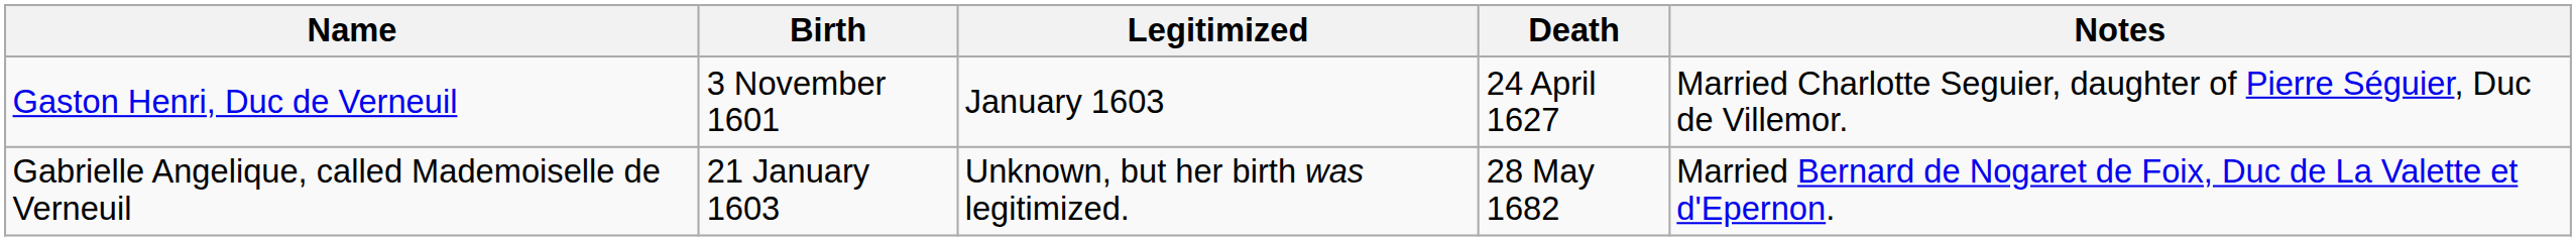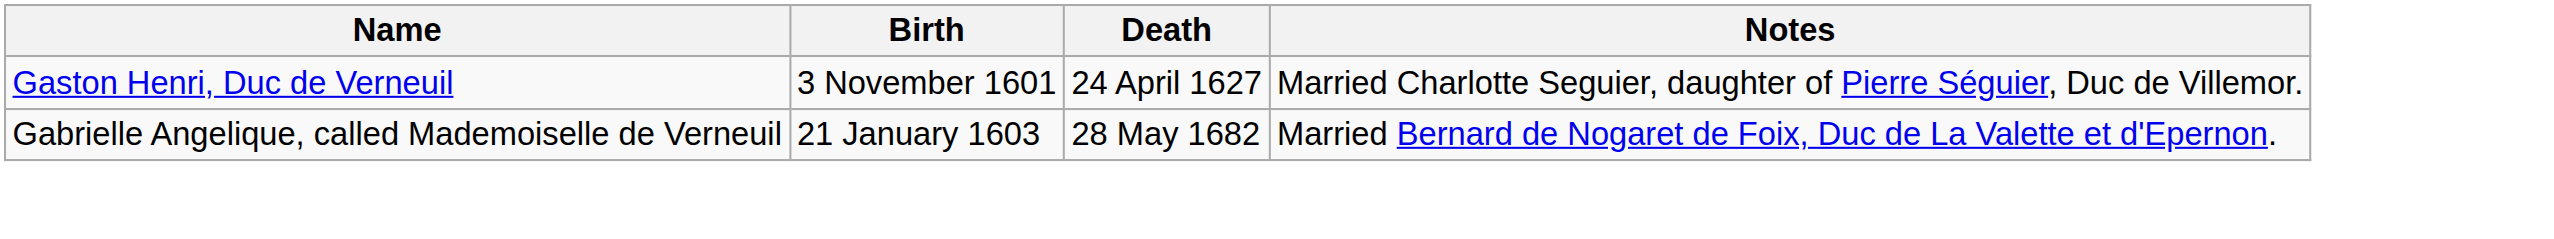- column: Legitimized | January 1603 | Unknown, but her birth was legitimized.
